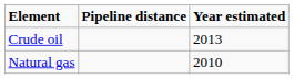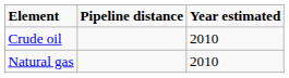Crude oil | Year estimated: 2013 -> 2010
